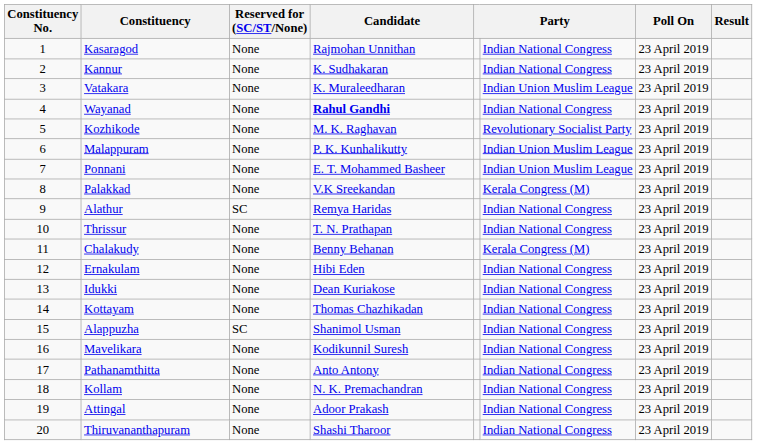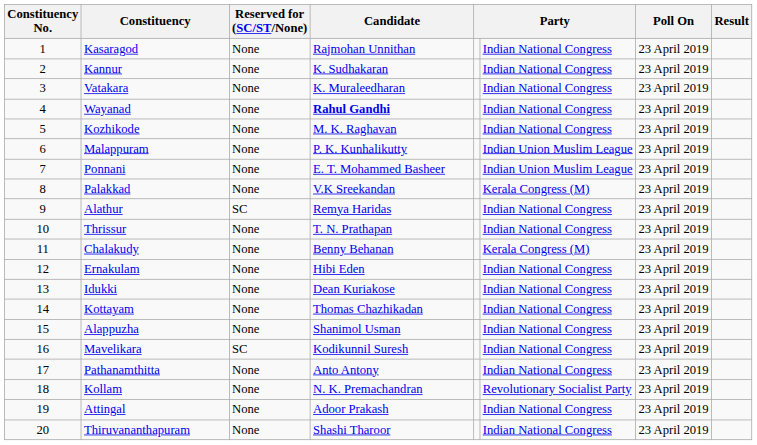Vatakara | column 6: Indian Union Muslim League -> Indian National Congress
Kozhikode | column 6: Revolutionary Socialist Party -> Indian National Congress
Alappuzha | Reserved for (SC/ST/None): SC -> None
Mavelikara | Reserved for (SC/ST/None): None -> SC
Kollam | column 6: Indian National Congress -> Revolutionary Socialist Party
